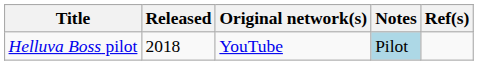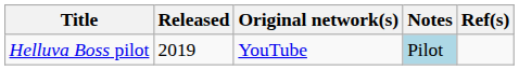Helluva Boss pilot | Released: 2018 -> 2019
